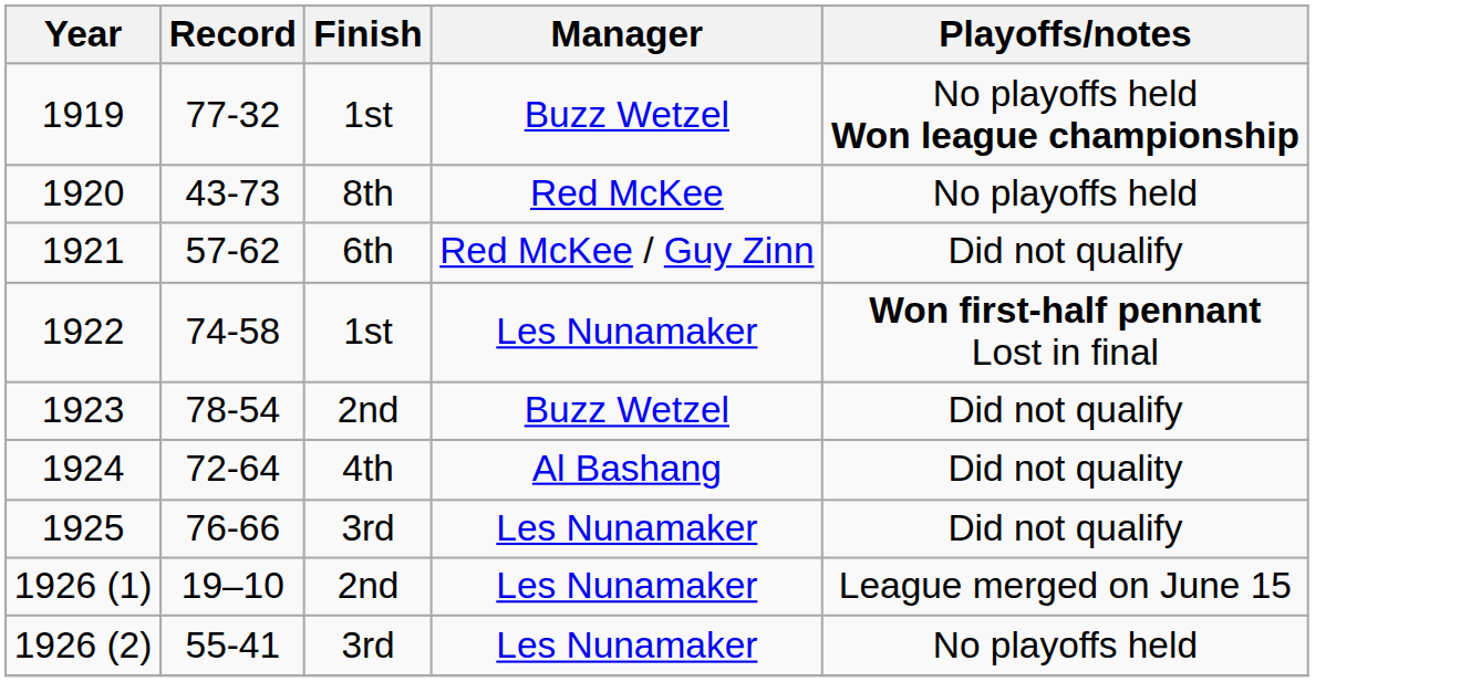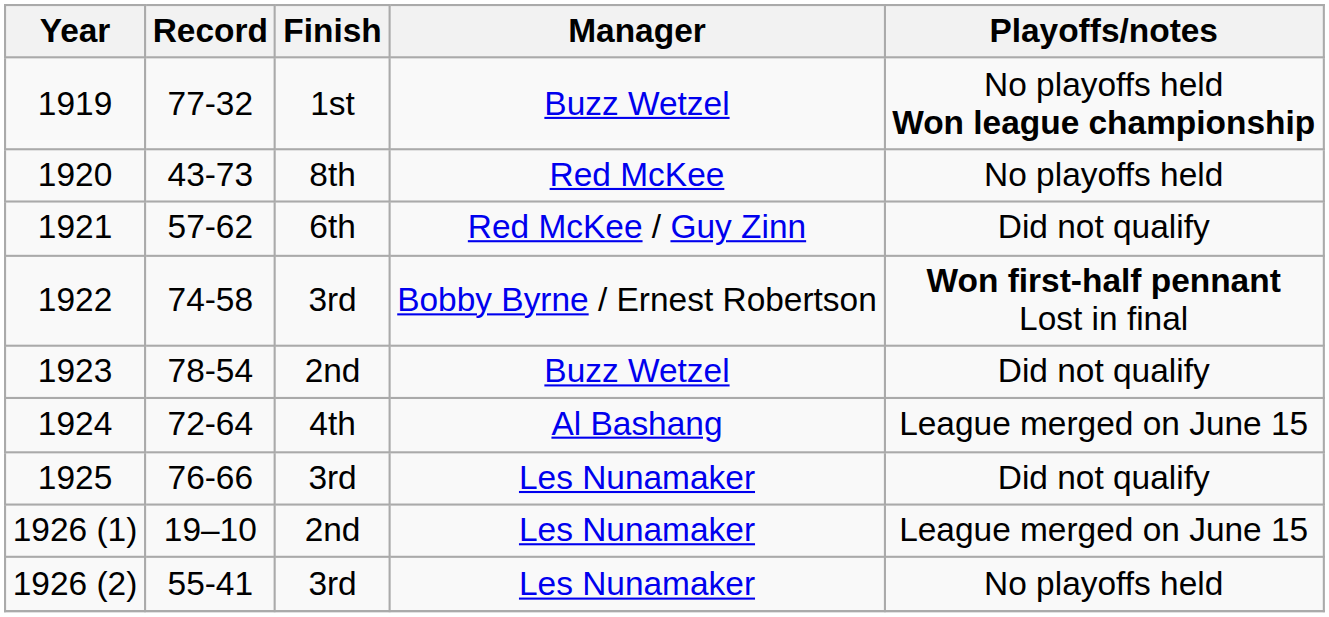1922 | Finish: 1st -> 3rd
1922 | Manager: Les Nunamaker -> Bobby Byrne / Ernest Robertson
1924 | Playoffs/notes: Did not quality -> League merged on June 15
